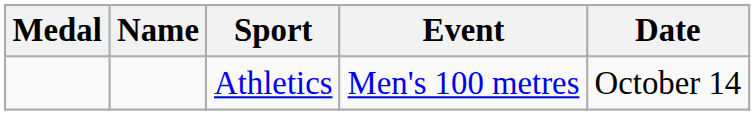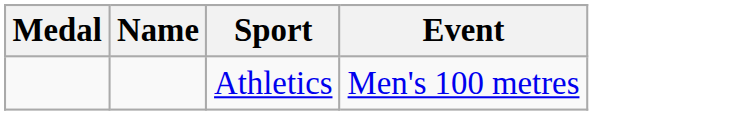- column: Date | October 14
